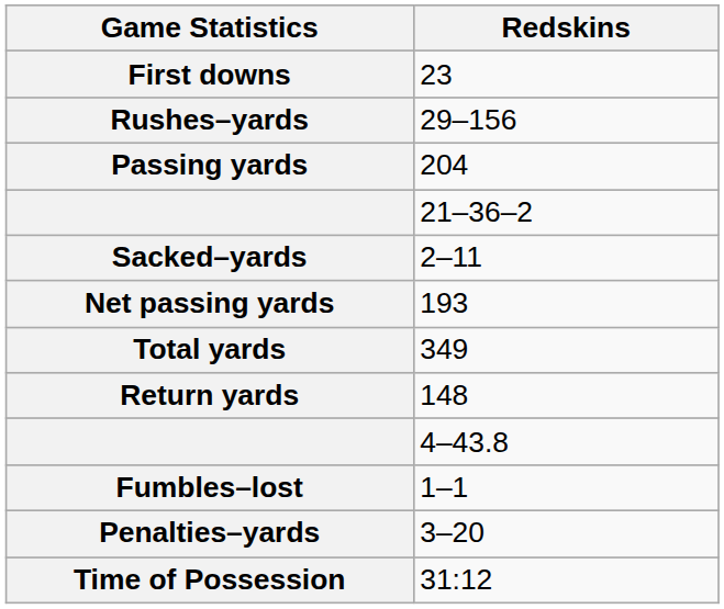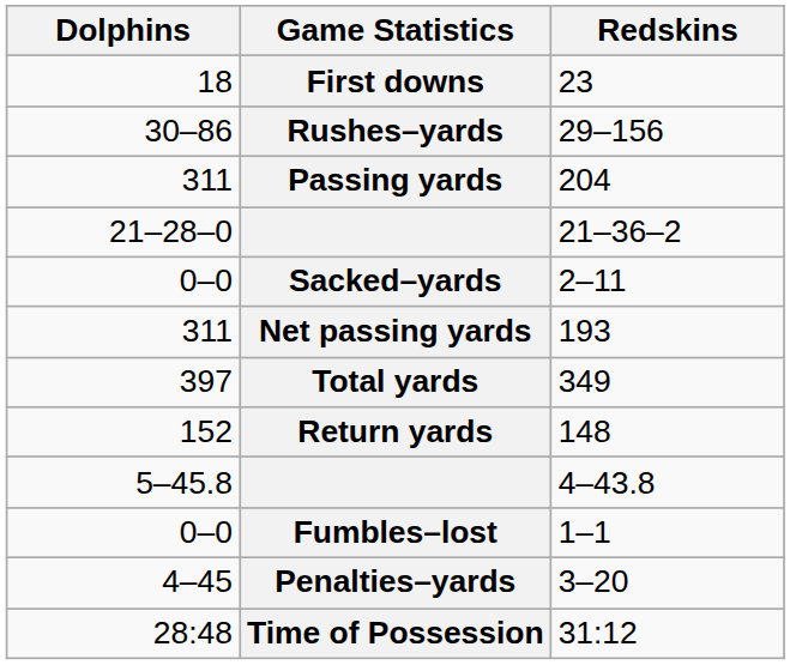+ column: Dolphins | 18 | 30–86 | 311 | 21–28–0 | 0–0 | 311 | 397 | 152 | 5–45.8 | 0–0 | 4–45 | 28:48
